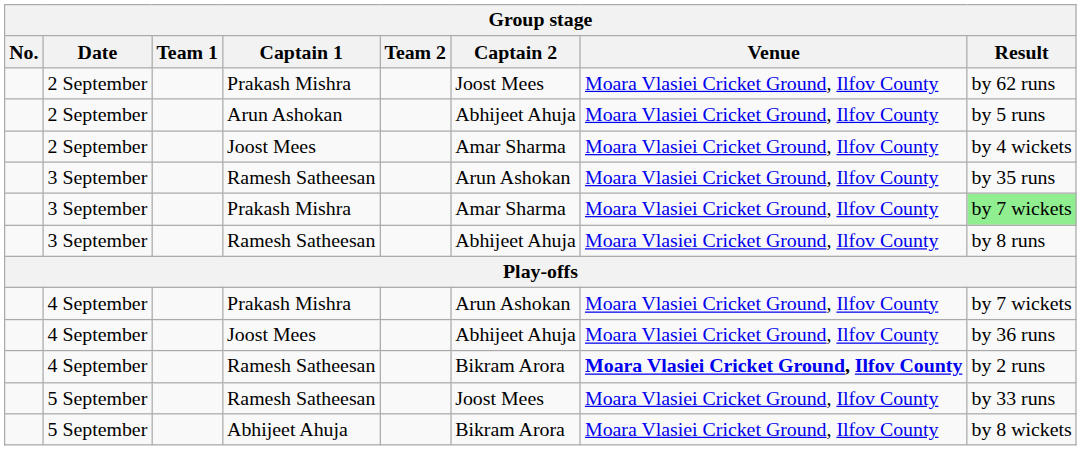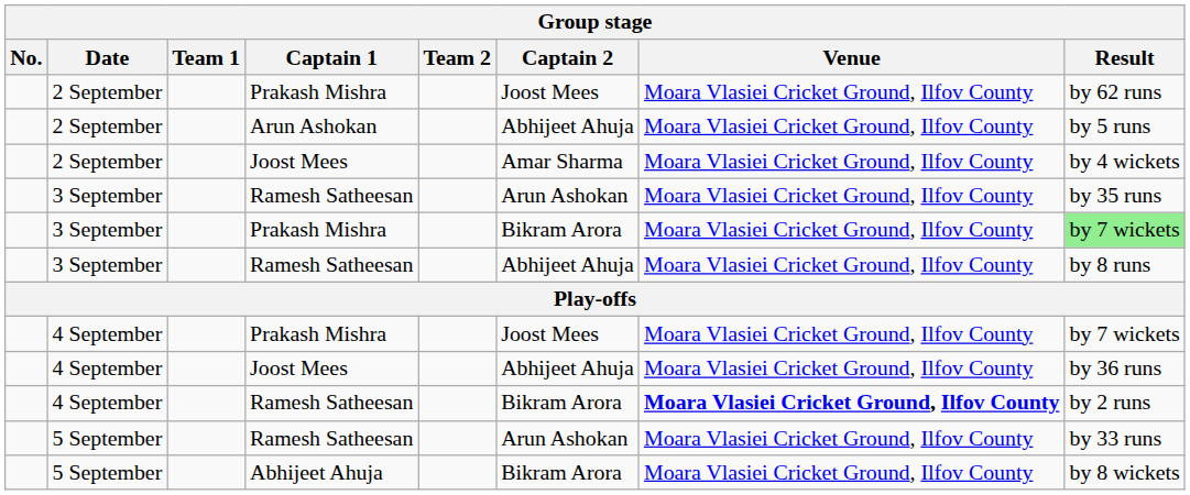3 September / Prakash Mishra | Captain 2: Amar Sharma -> Bikram Arora
4 September / Prakash Mishra | Captain 2: Arun Ashokan -> Joost Mees
5 September / Ramesh Satheesan | Captain 2: Joost Mees -> Arun Ashokan
